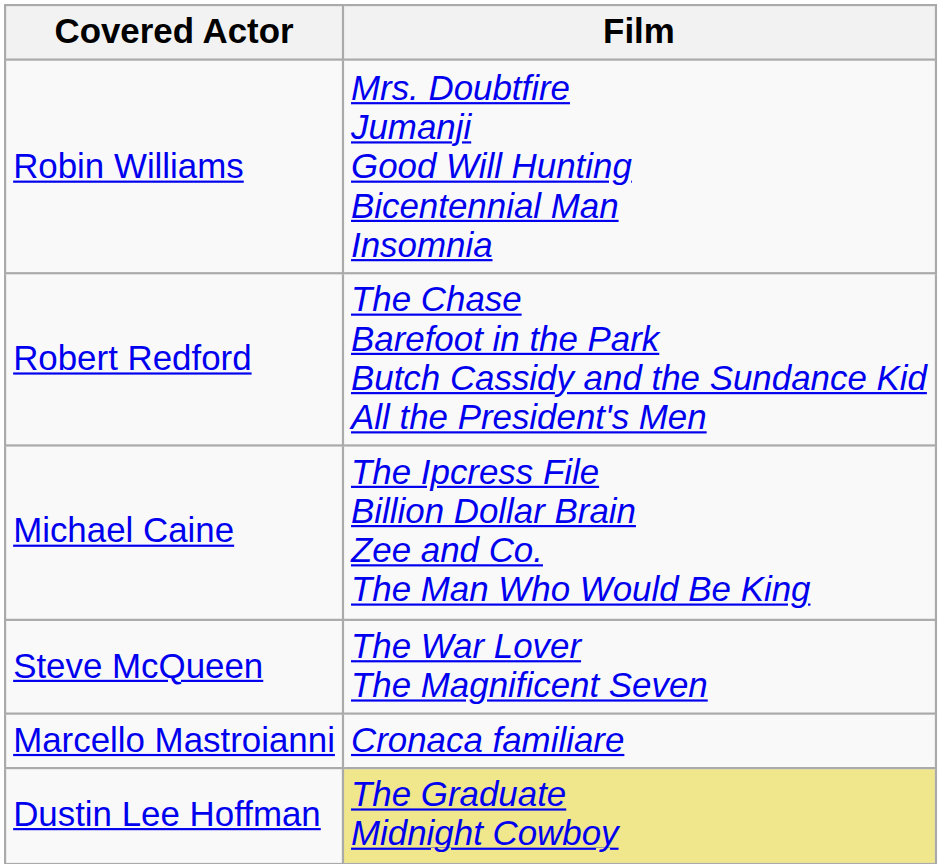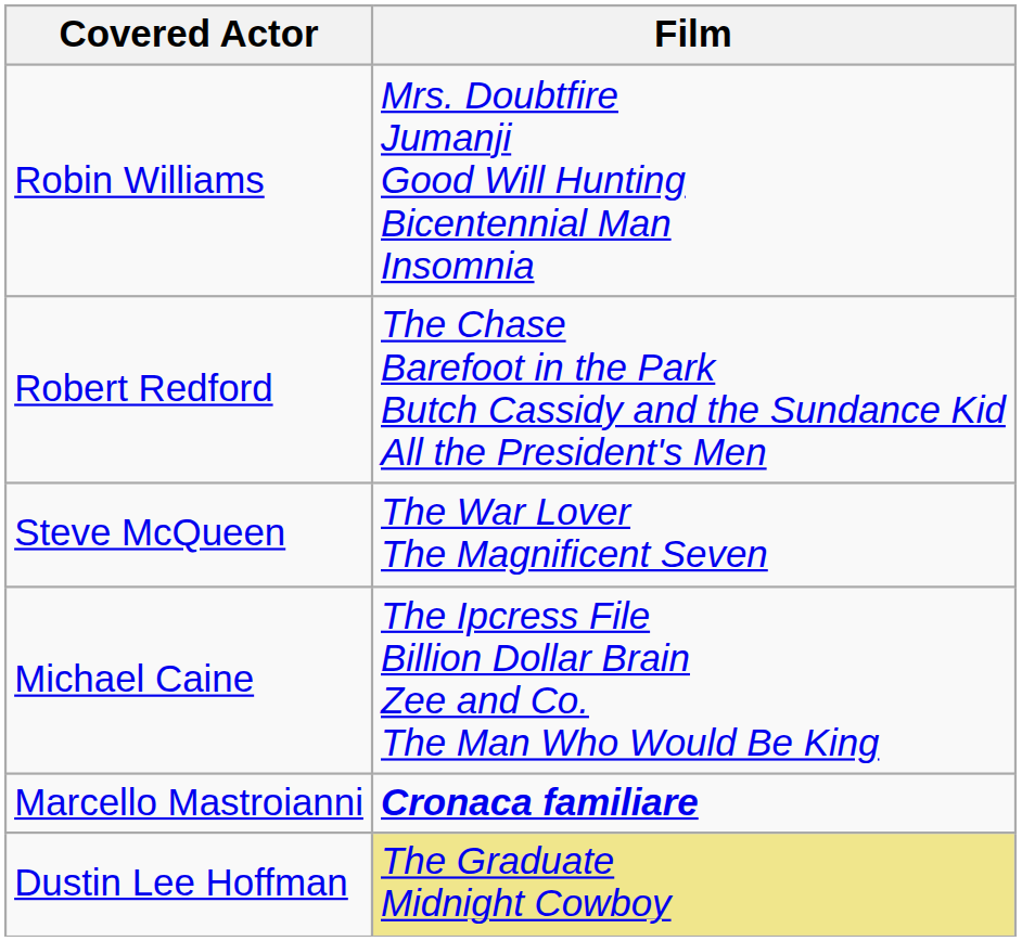rows swapped: Steve McQueen <-> Michael Caine
Marcello Mastroianni | Film: normal -> bold
